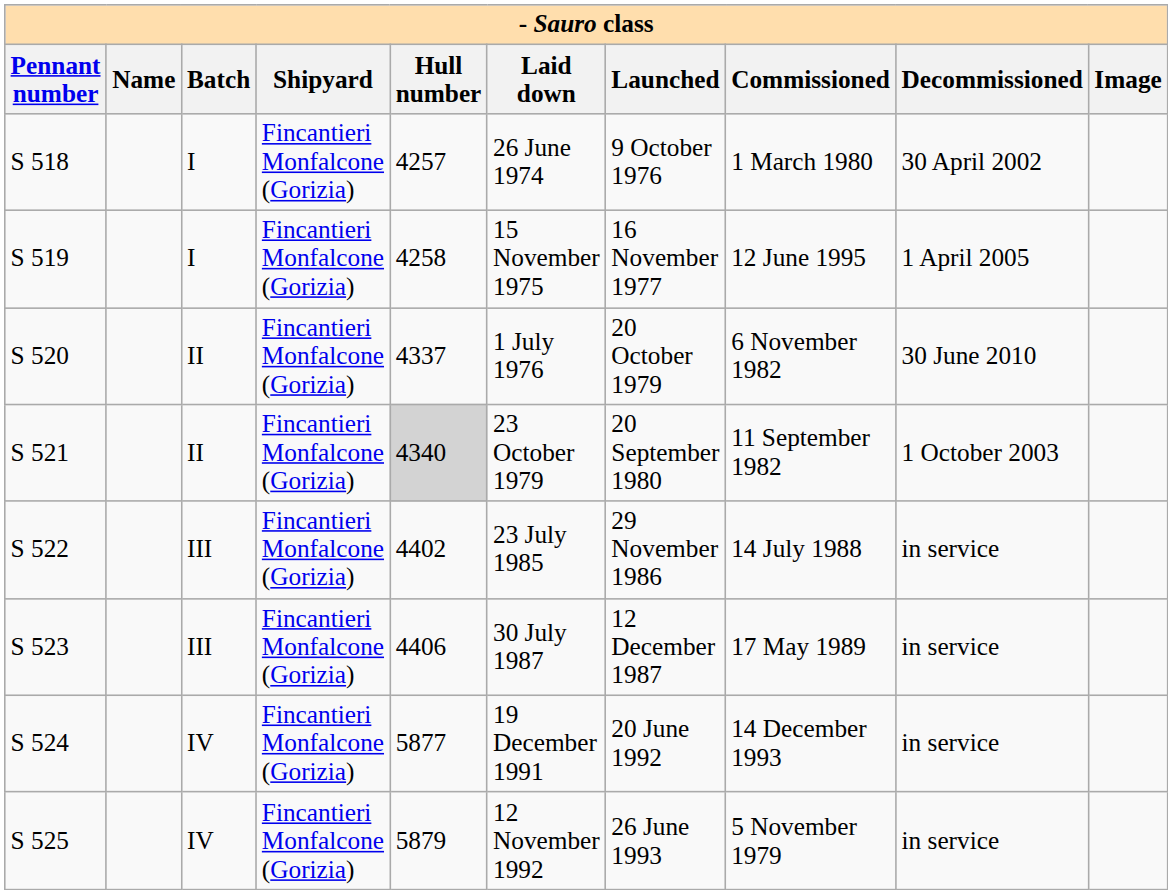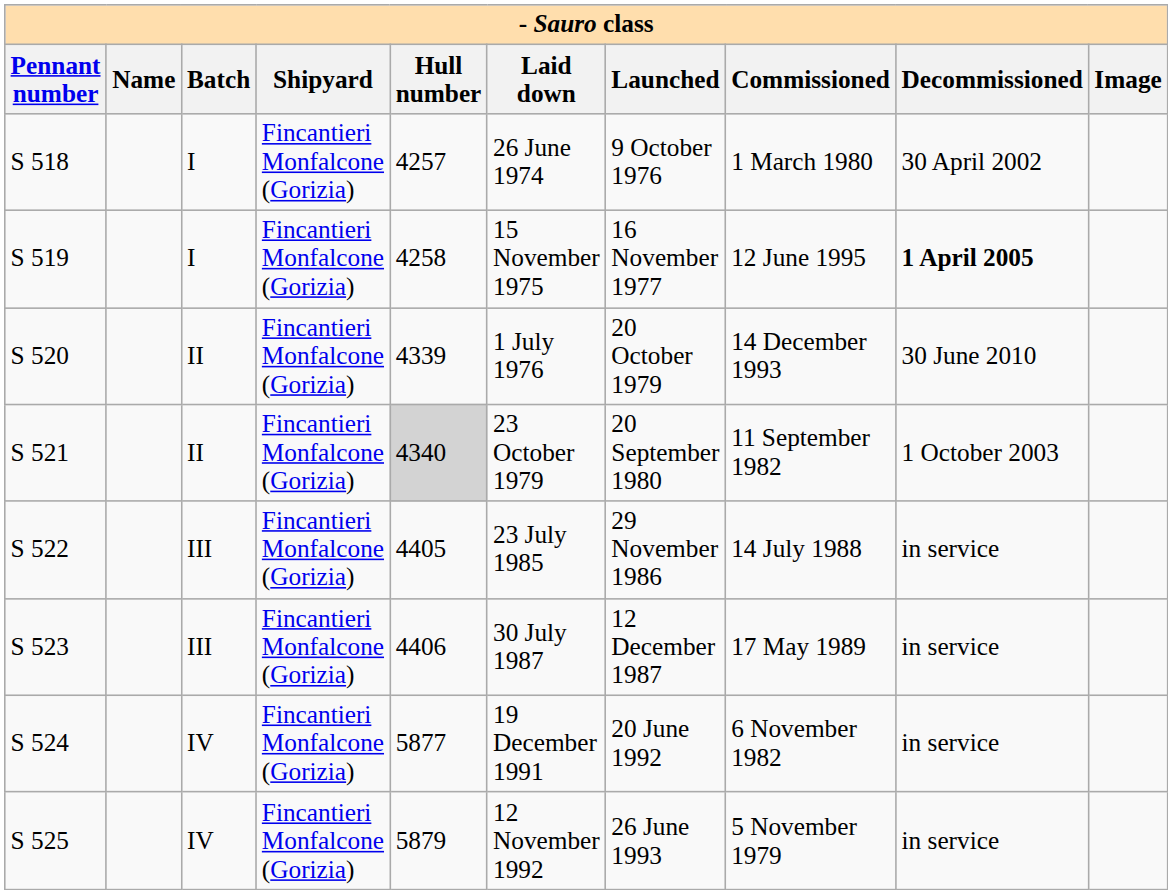S 519 | Decommissioned: normal -> bold
S 520 | Hull number: 4337 -> 4339
S 520 | Commissioned: 6 November 1982 -> 14 December 1993
S 522 | Hull number: 4402 -> 4405
S 524 | Commissioned: 14 December 1993 -> 6 November 1982
